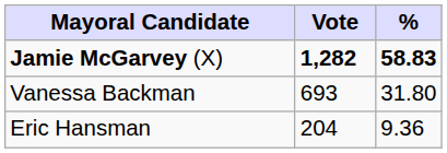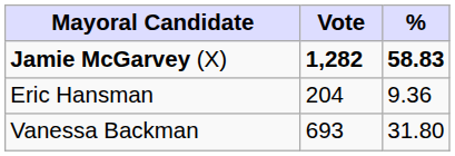rows swapped: Vanessa Backman <-> Eric Hansman
